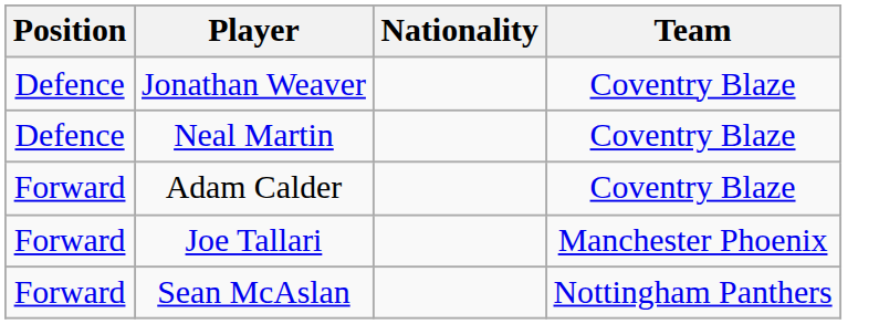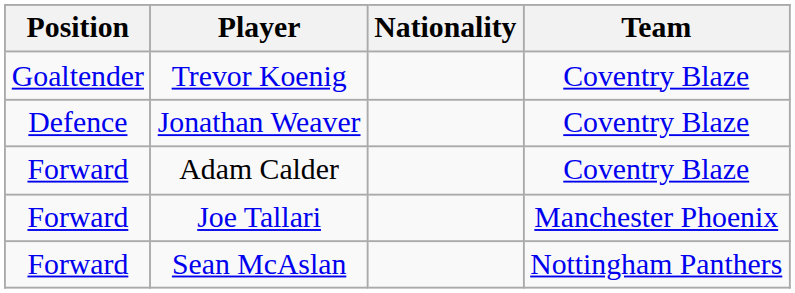+ row: Goaltender | Trevor Koenig | Coventry Blaze
- row: Defence | Neal Martin | Coventry Blaze
